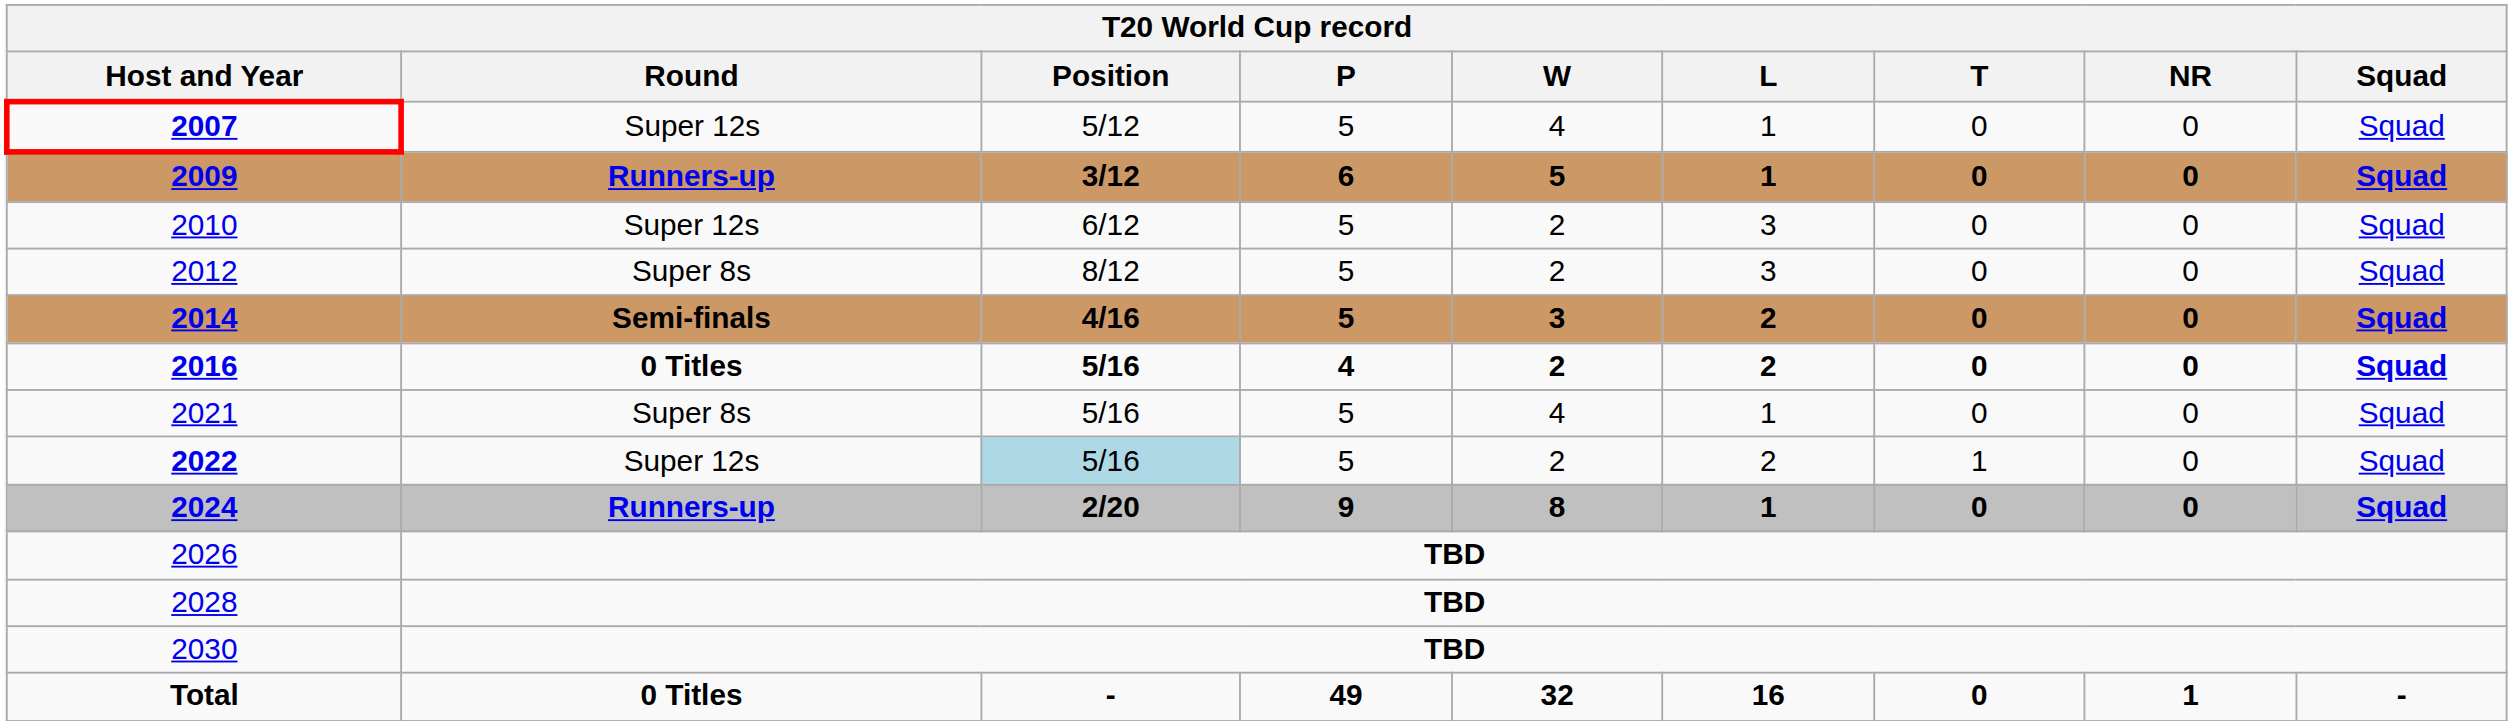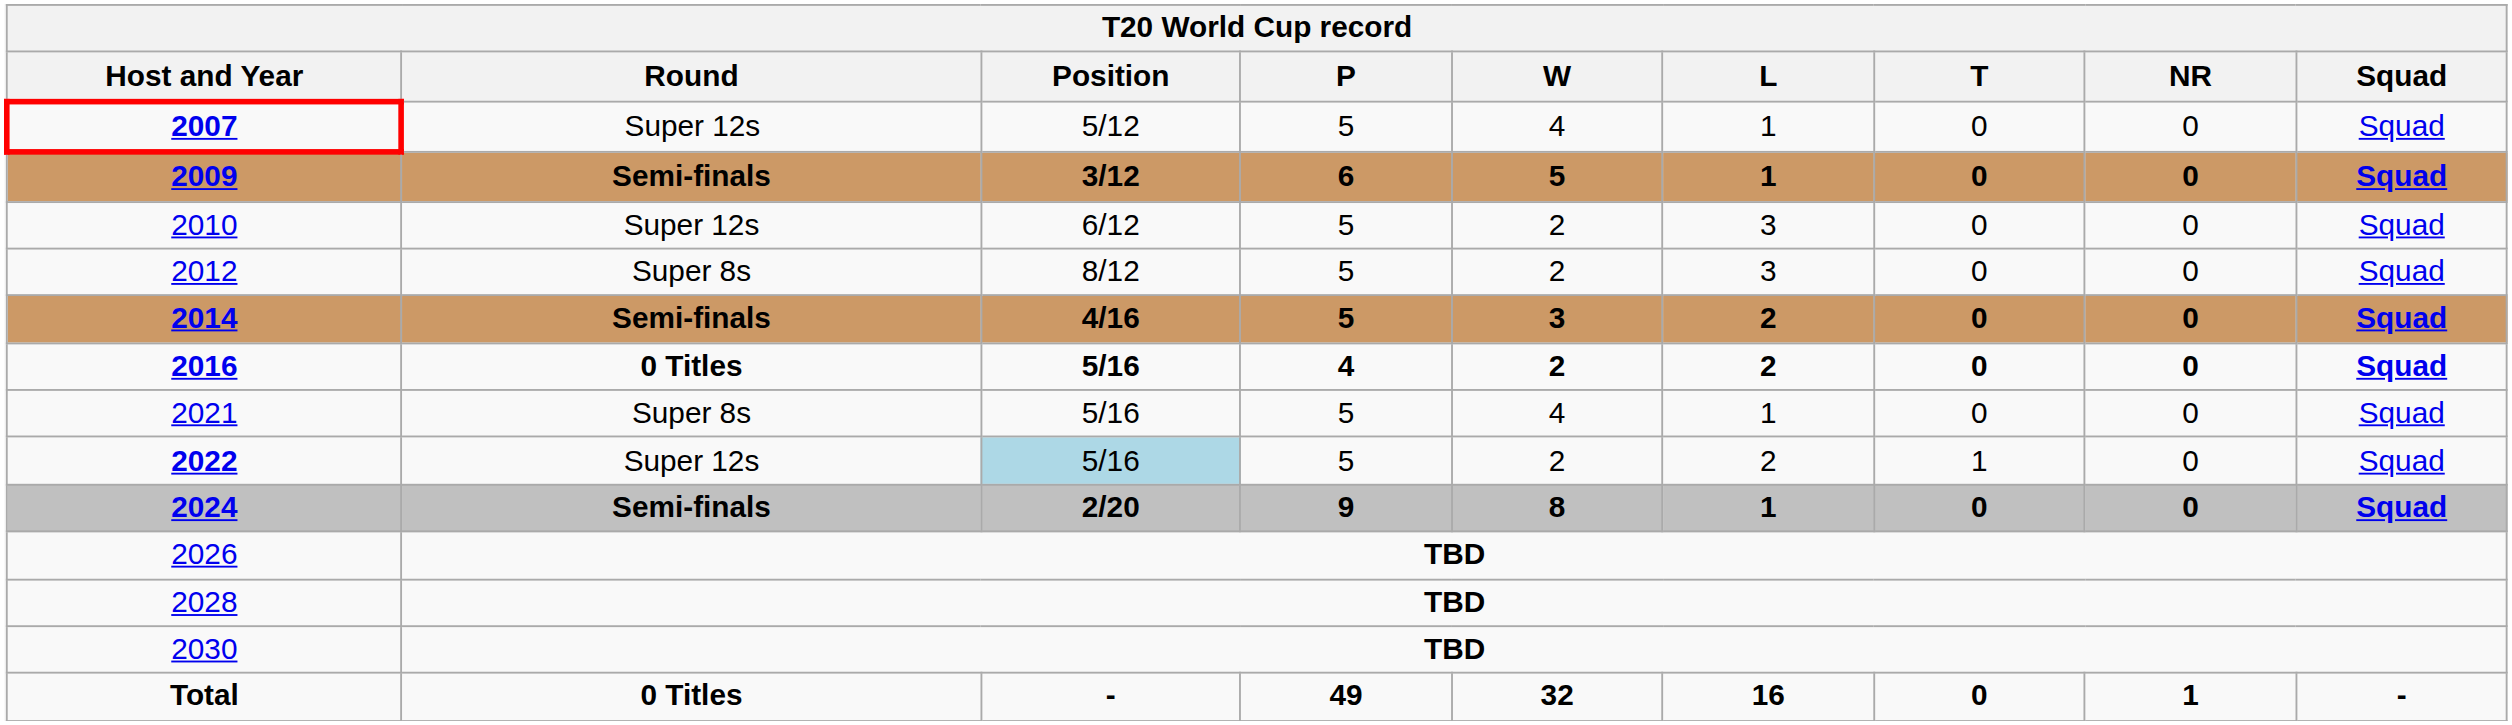2009 | T20 World Cup record / Round: Runners-up -> Semi-finals
2024 | T20 World Cup record / Round: Runners-up -> Semi-finals
